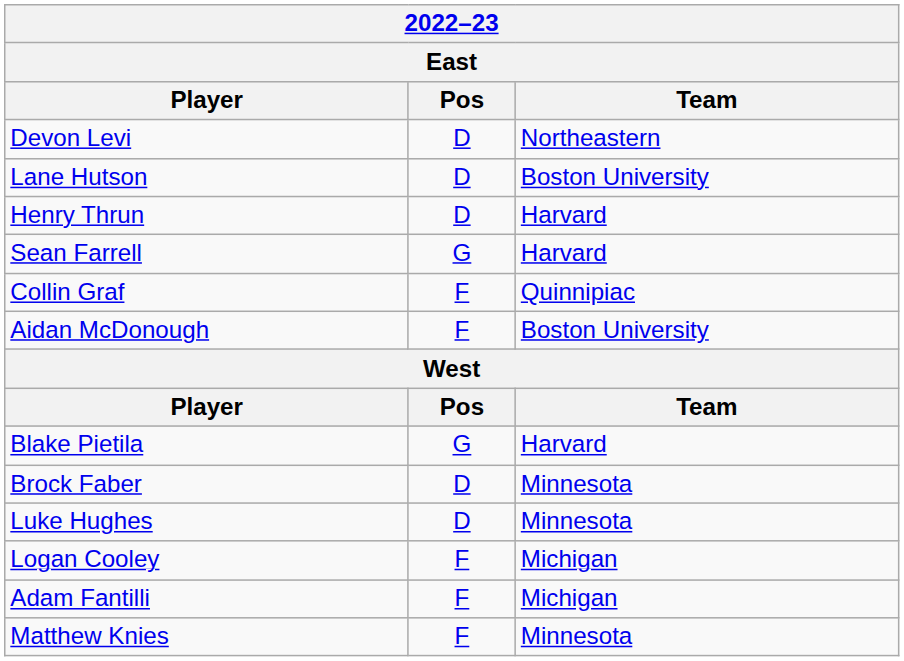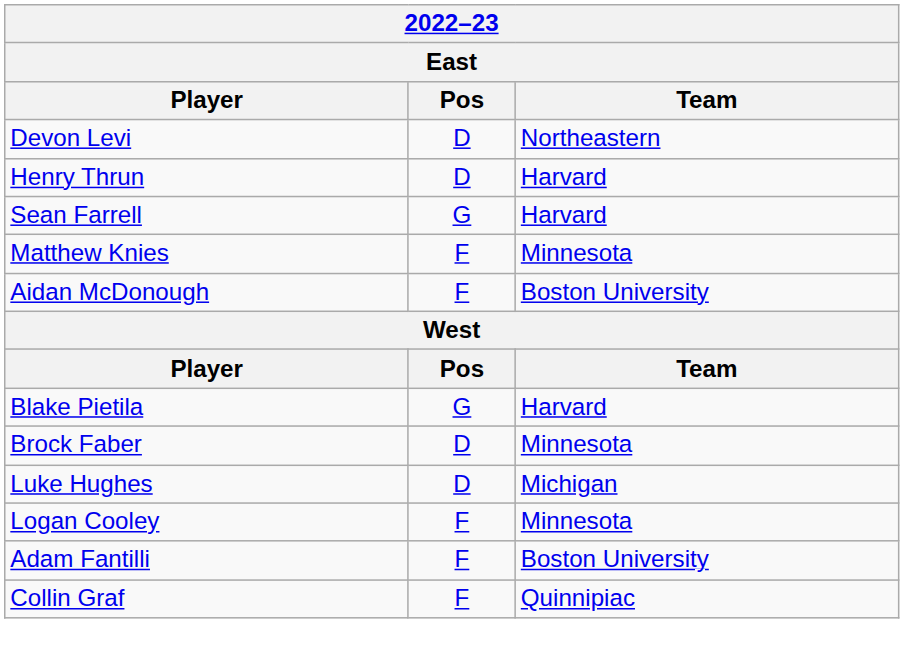- row: Lane Hutson | D | Boston University
rows swapped: Collin Graf <-> Matthew Knies
Luke Hughes | Team: Minnesota -> Michigan
Logan Cooley | Team: Michigan -> Minnesota
Adam Fantilli | Team: Michigan -> Boston University
